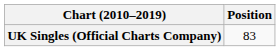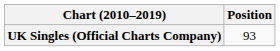UK Singles (Official Charts Company) | Position: 83 -> 93
